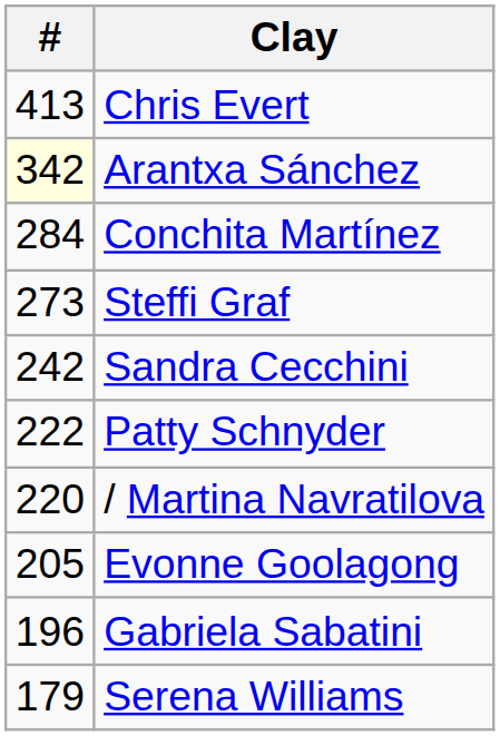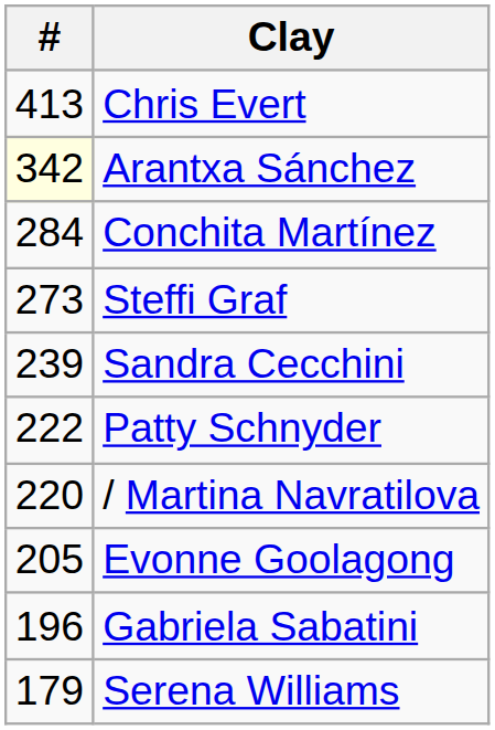Sandra Cecchini | #: 242 -> 239
